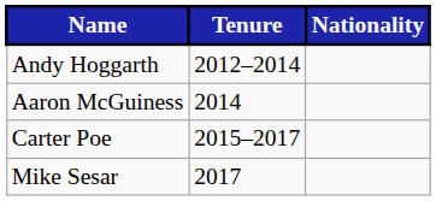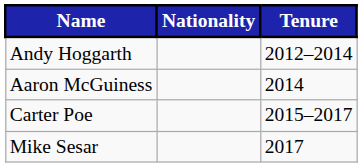columns swapped: Nationality <-> Tenure
